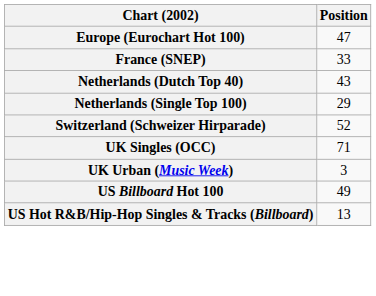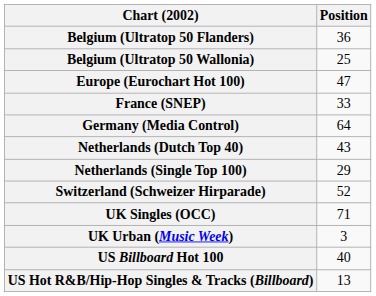+ row: Belgium (Ultratop 50 Flanders) | 36
+ row: Belgium (Ultratop 50 Wallonia) | 25
+ row: Germany (Media Control) | 64
US Billboard Hot 100 | Position: 49 -> 40
